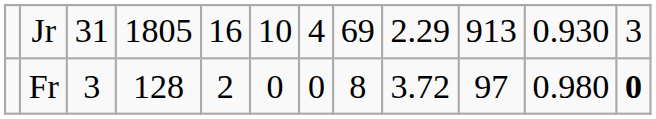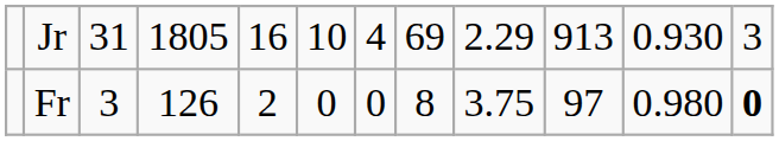Fr | column 4: 128 -> 126
Fr | column 9: 3.72 -> 3.75
